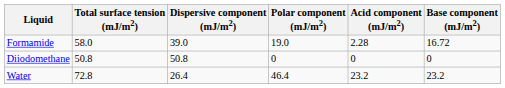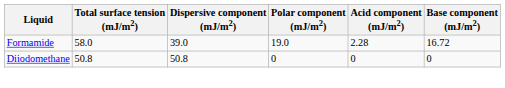- row: Water | 72.8 | 26.4 | 46.4 | 23.2 | 23.2
